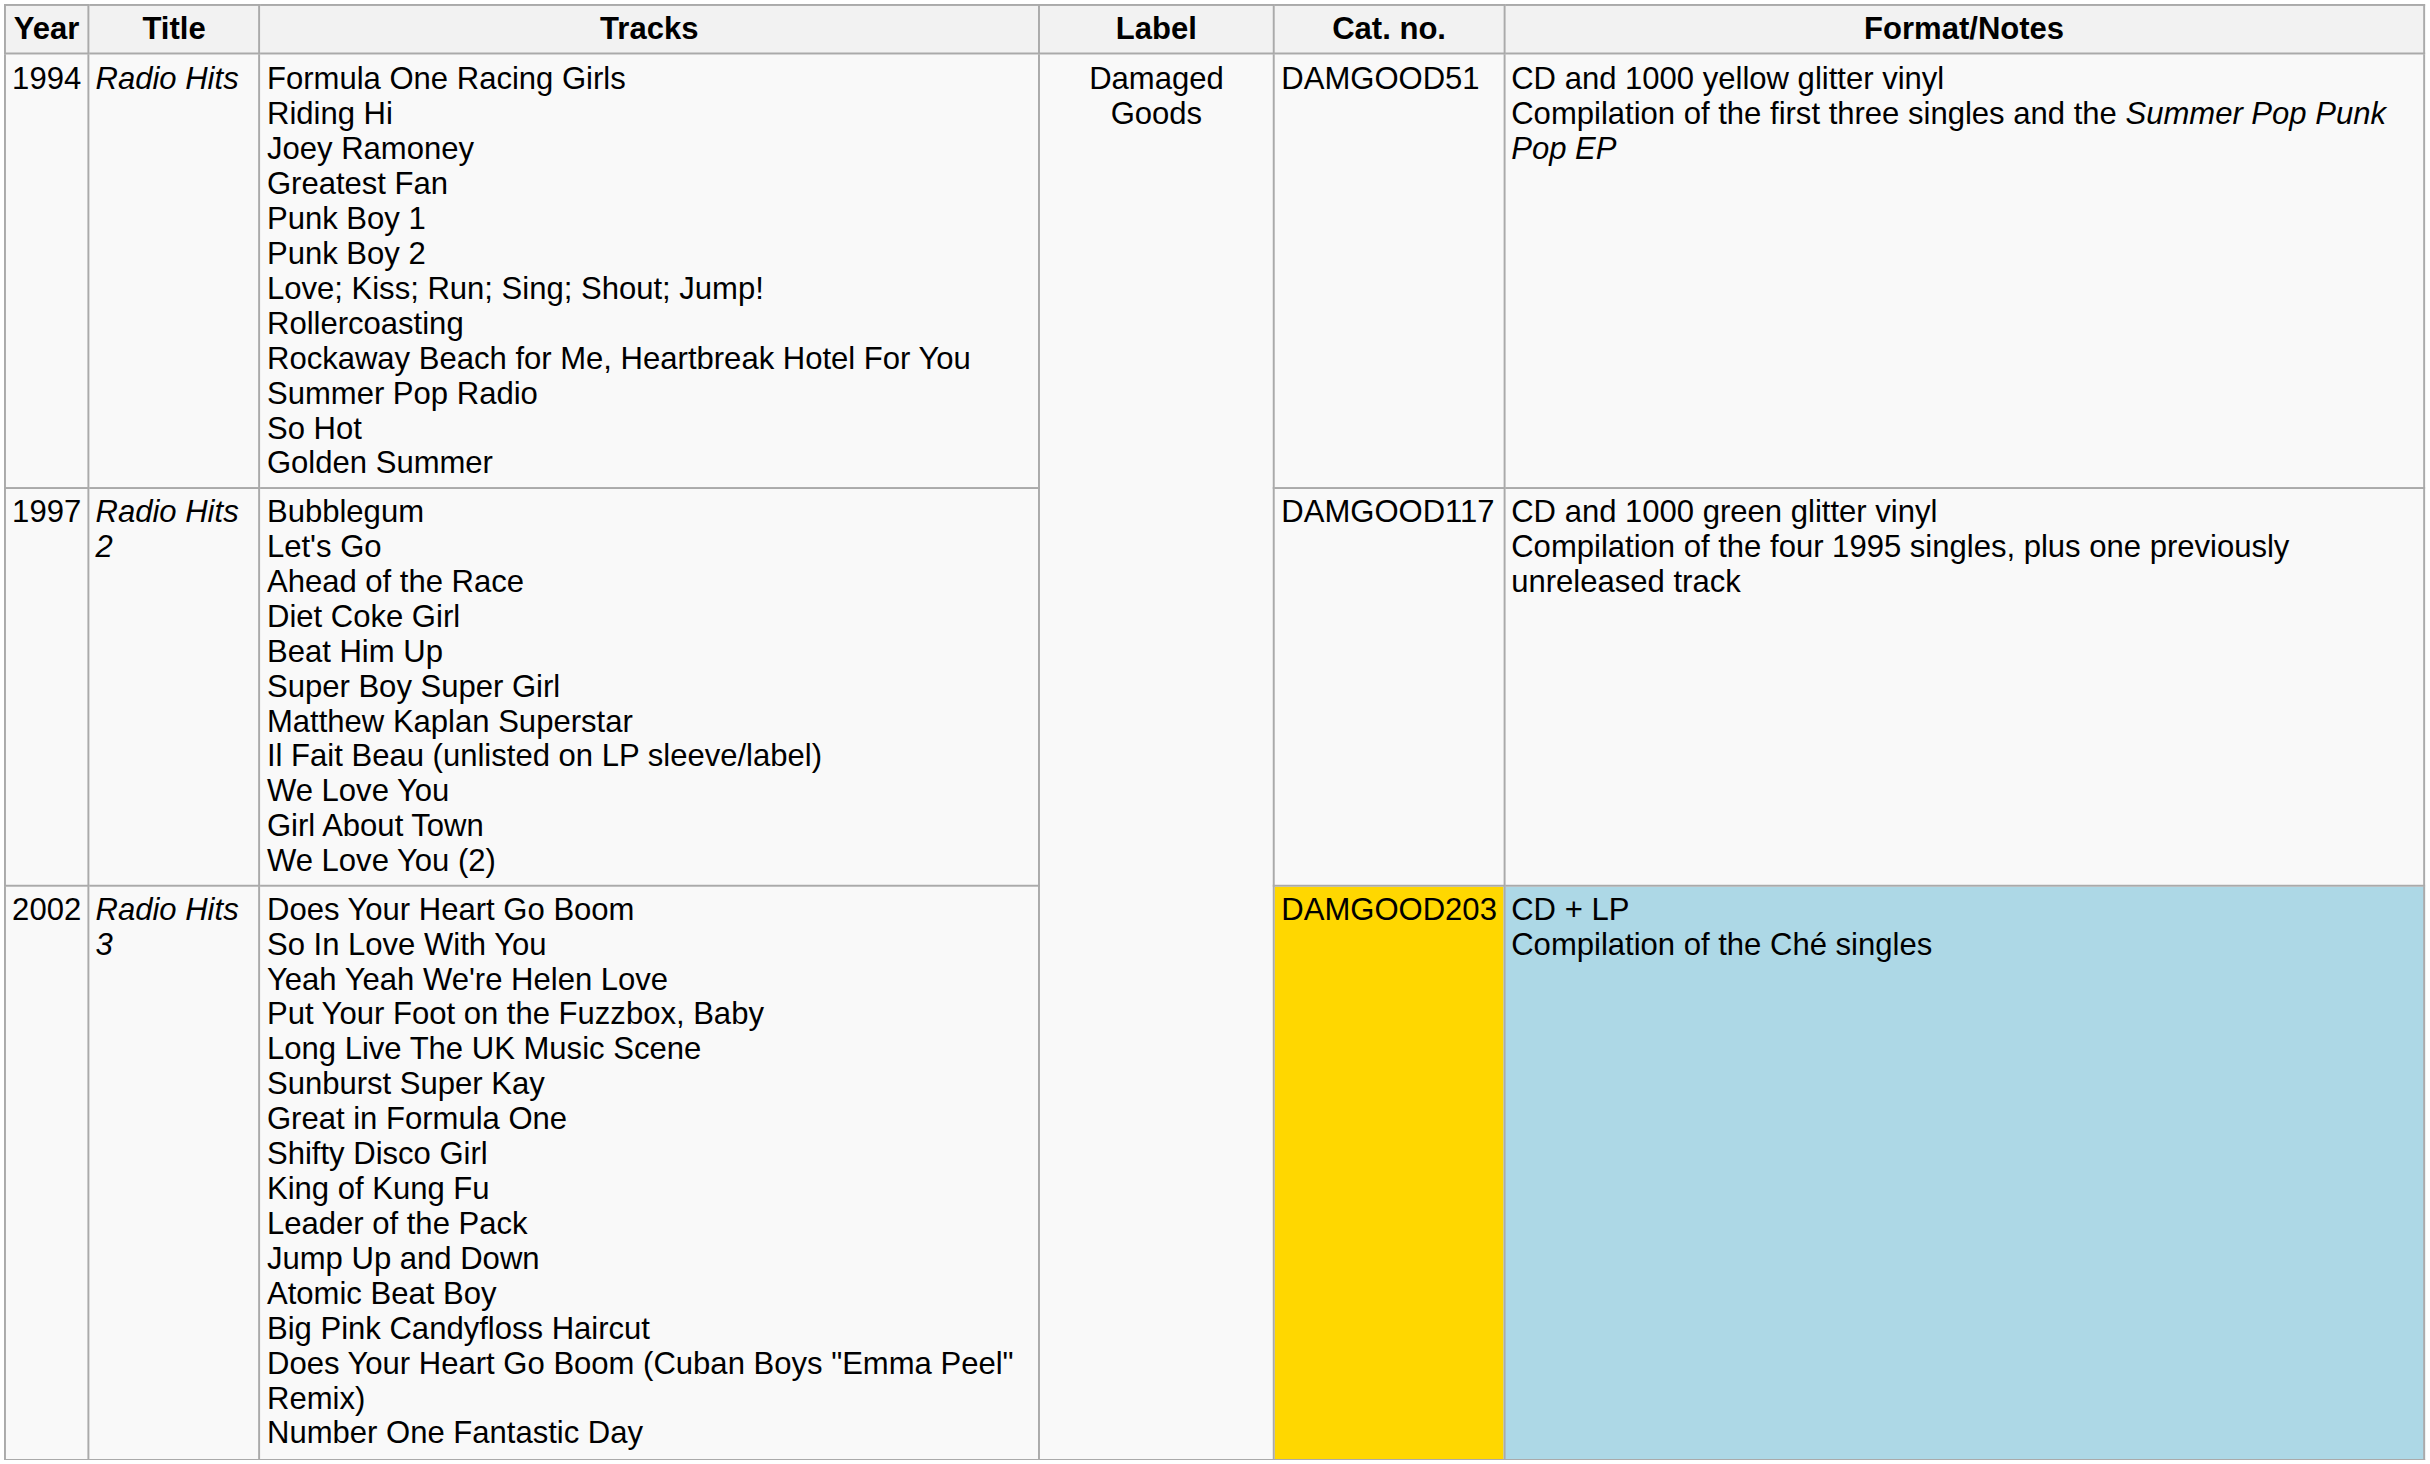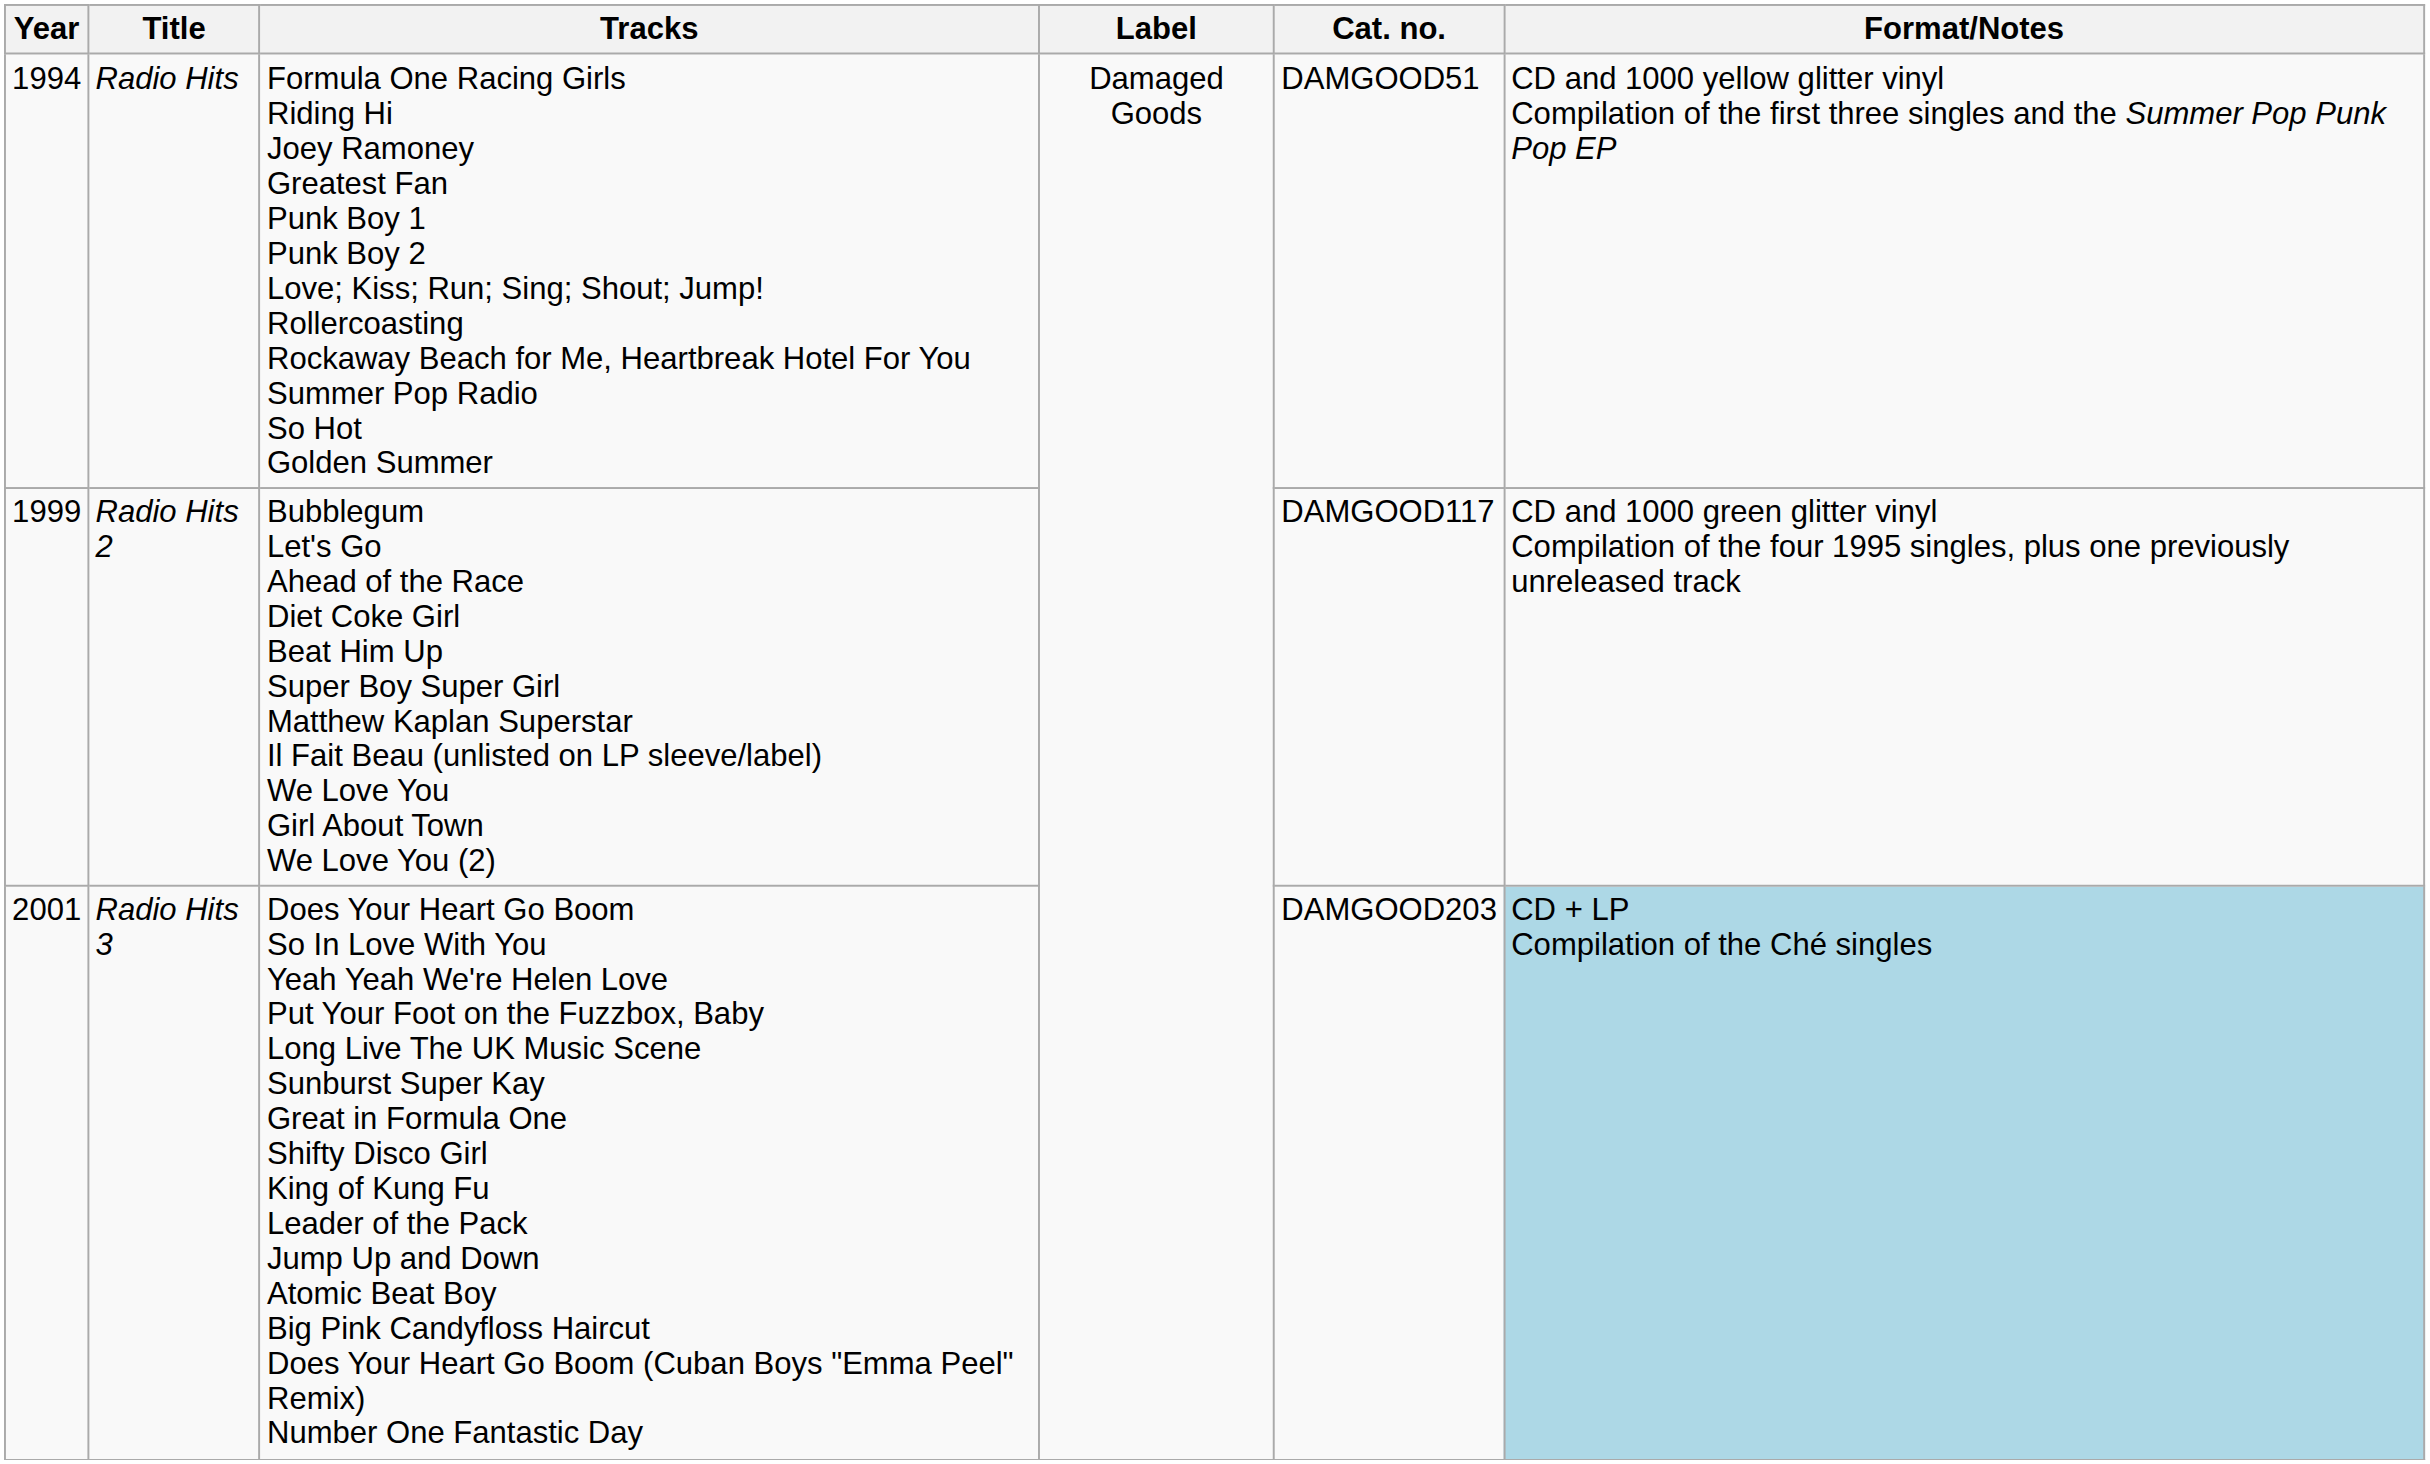Radio Hits 2 | Year: 1997 -> 1999
Radio Hits 3 | Year: 2002 -> 2001
Radio Hits 3 | Cat. no.: gold background -> no background
